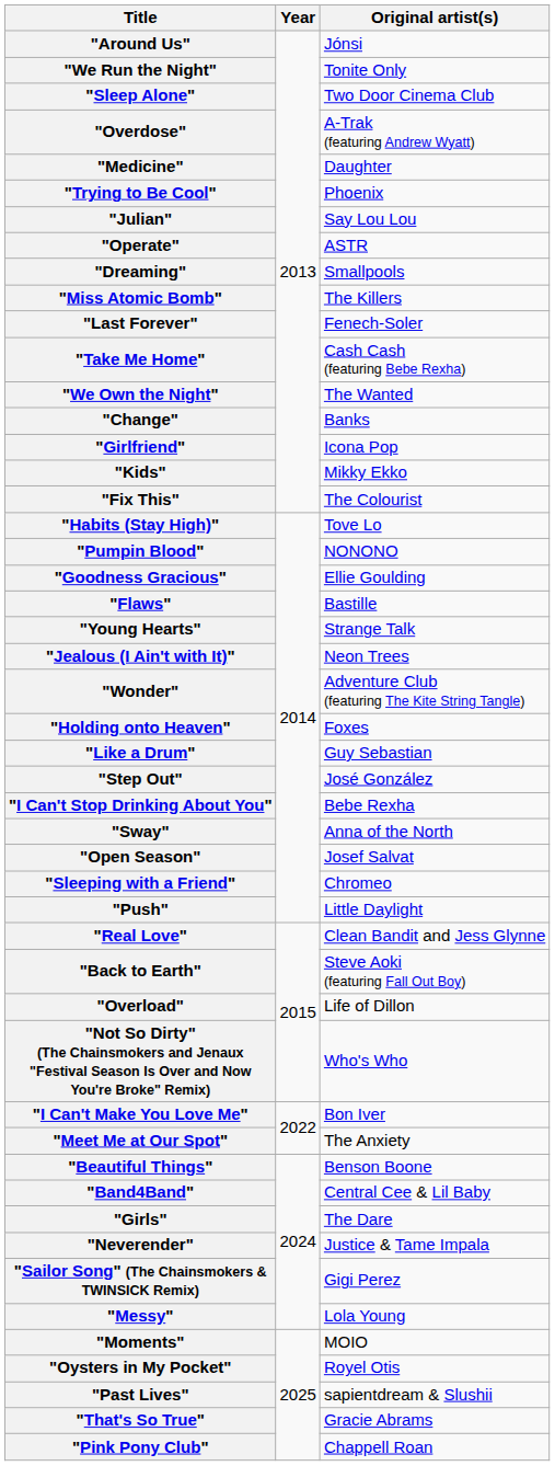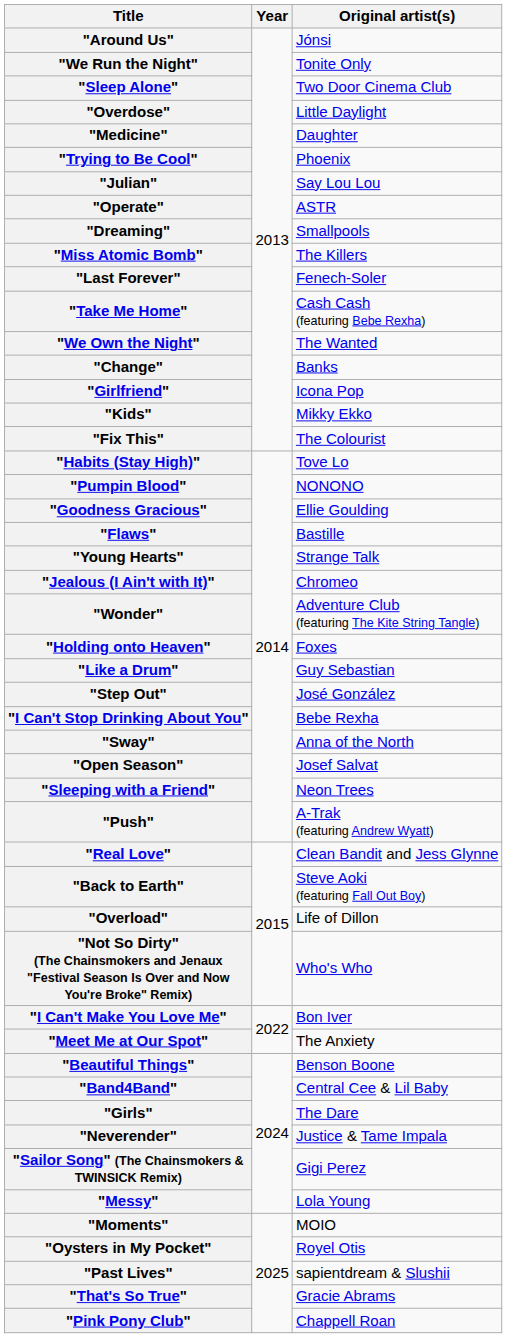"Overdose" | Original artist(s): A-Trak (featuring Andrew Wyatt) -> Little Daylight
"Jealous (I Ain't with It)" | Original artist(s): Neon Trees -> Chromeo
"Sleeping with a Friend" | Original artist(s): Chromeo -> Neon Trees
"Push" | Original artist(s): Little Daylight -> A-Trak (featuring Andrew Wyatt)
